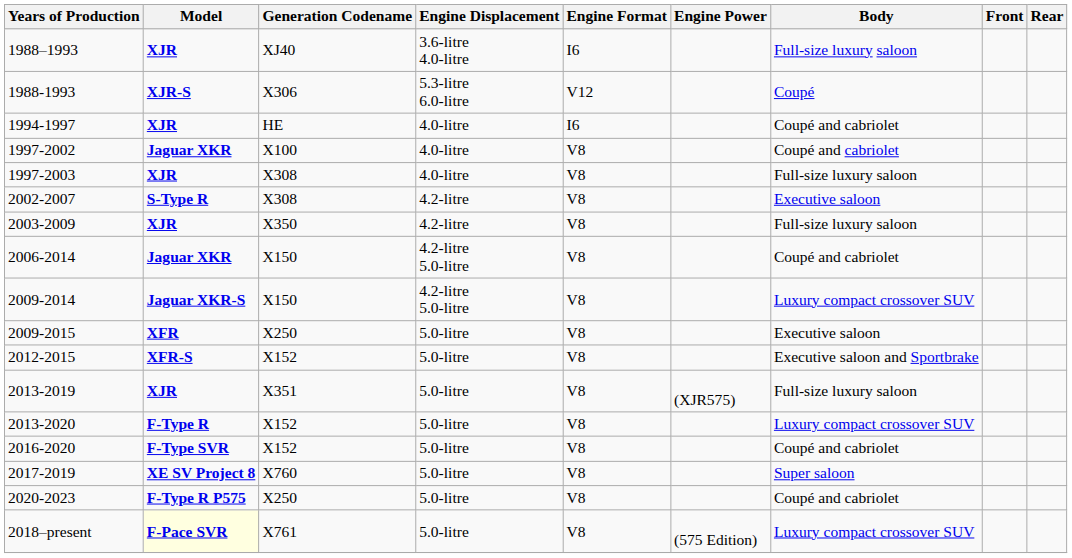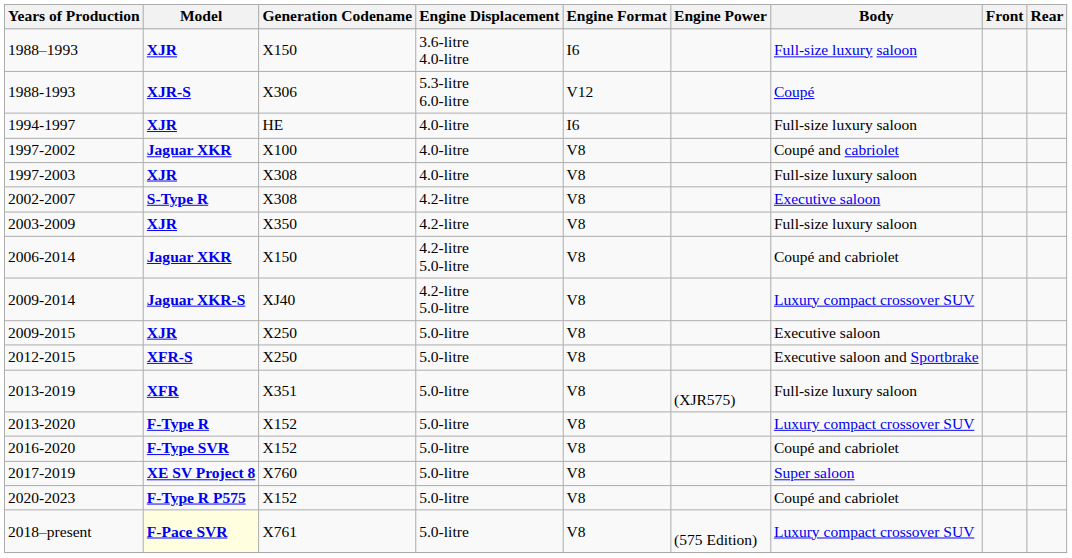1988–1993 | Generation Codename: XJ40 -> X150
1994-1997 | Body: Coupé and cabriolet -> Full-size luxury saloon
2009-2014 | Generation Codename: X150 -> XJ40
2009-2015 | Model: XFR -> XJR
2012-2015 | Generation Codename: X152 -> X250
2013-2019 | Model: XJR -> XFR
2020-2023 | Generation Codename: X250 -> X152
